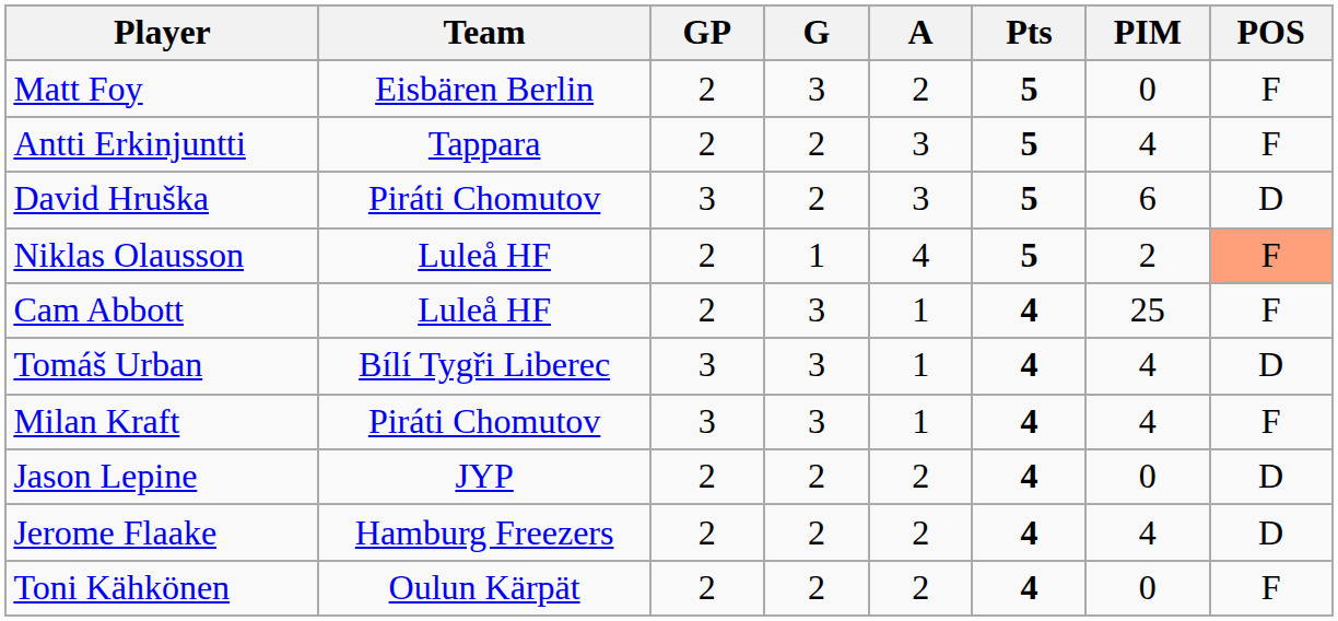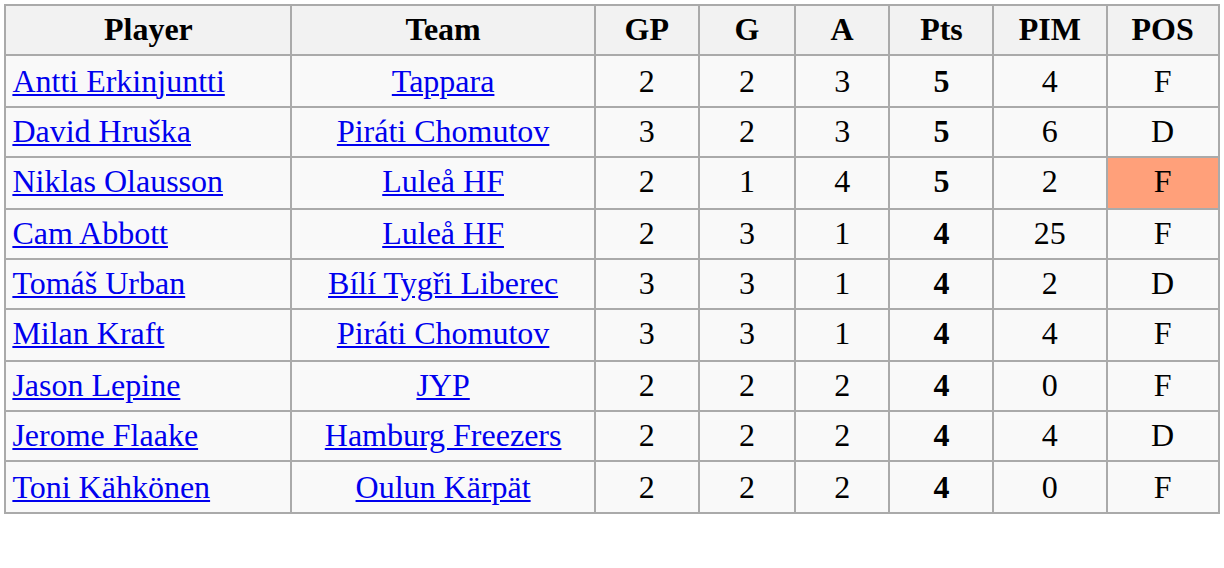- row: Matt Foy | Eisbären Berlin | 2 | 3 | 2 | 5 | 0 | F
Tomáš Urban | PIM: 4 -> 2
Jason Lepine | POS: D -> F
